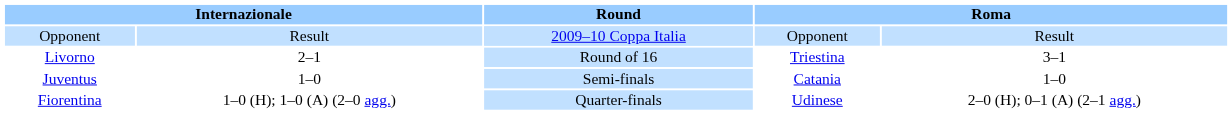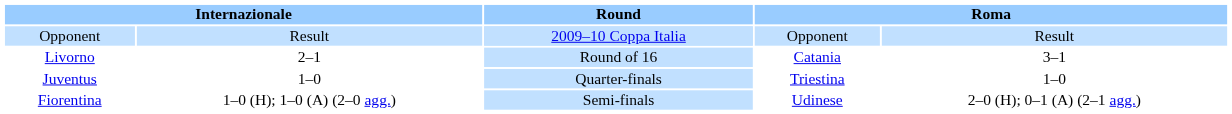Livorno | column 4: Triestina -> Catania
Juventus | Round: Semi-finals -> Quarter-finals
Juventus | column 4: Catania -> Triestina
Fiorentina | Round: Quarter-finals -> Semi-finals
